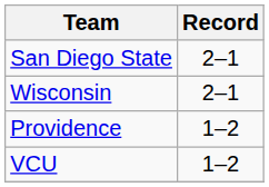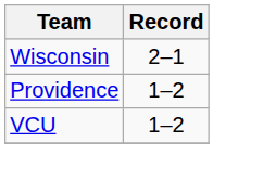- row: San Diego State | 2–1
